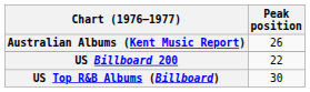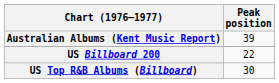Australian Albums (Kent Music Report) | Peak position: 26 -> 39
